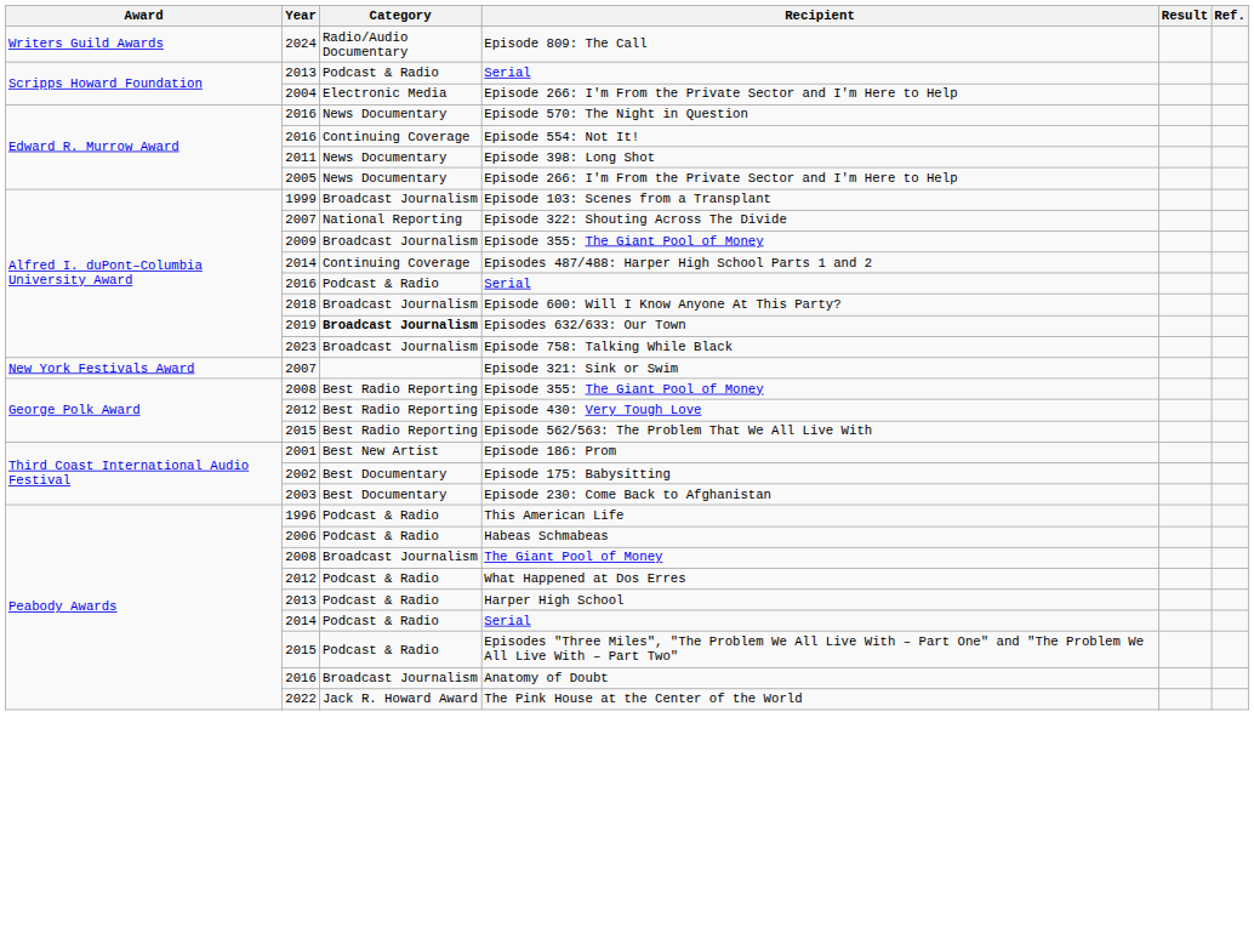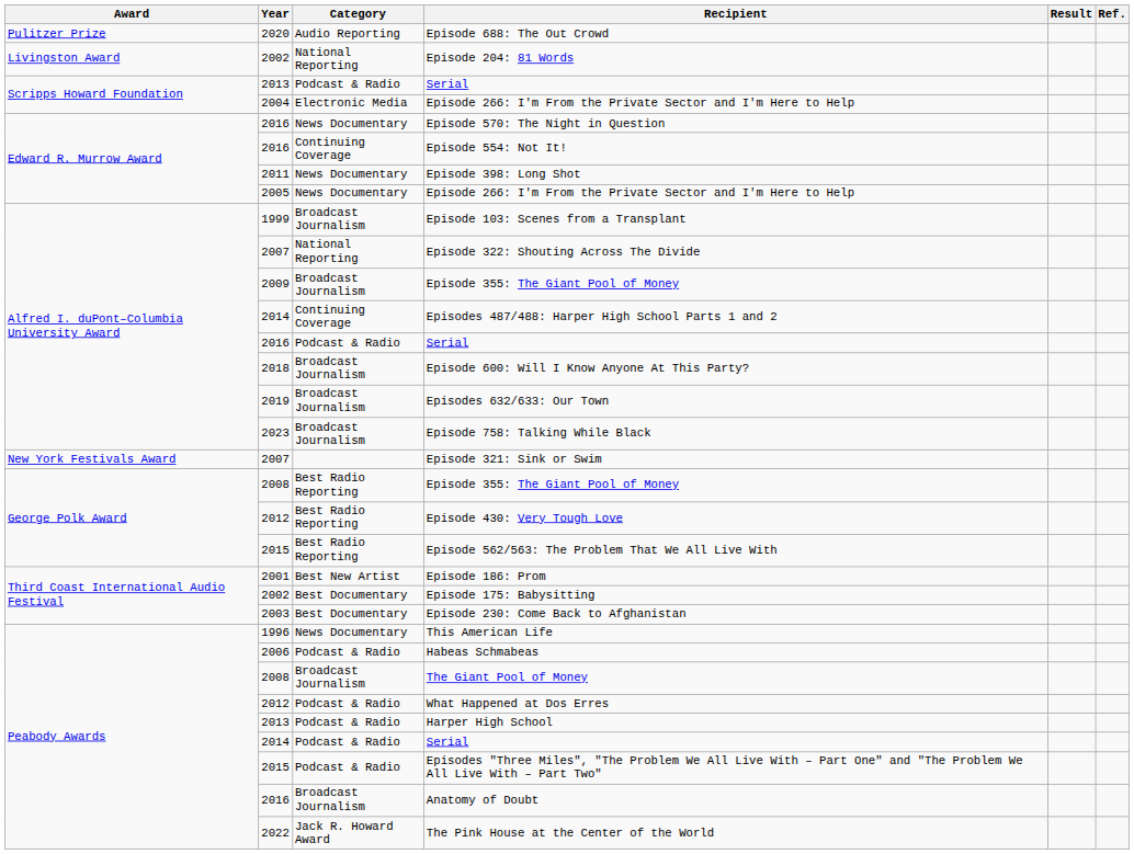- row: Writers Guild Awards | 2024 | Radio/Audio Documentary | Episode 809: The Call
+ row: Pulitzer Prize | 2020 | Audio Reporting | Episode 688: The Out Crowd
+ row: Livingston Award | 2002 | National Reporting | Episode 204: 81 Words
Episodes 632/633: Our Town | Category: bold -> normal
This American Life | Category: Podcast & Radio -> News Documentary
